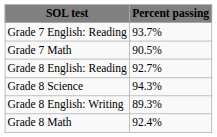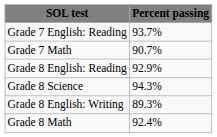Grade 7 Math | Percent passing: 90.5% -> 90.7%
Grade 8 English: Reading | Percent passing: 92.7% -> 92.9%
